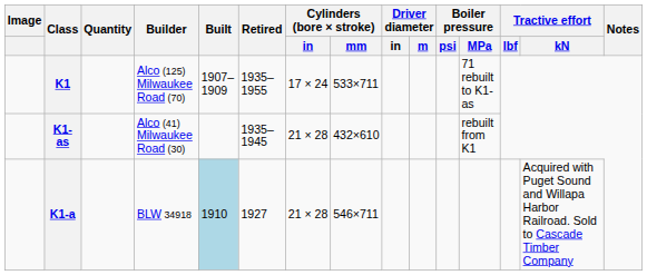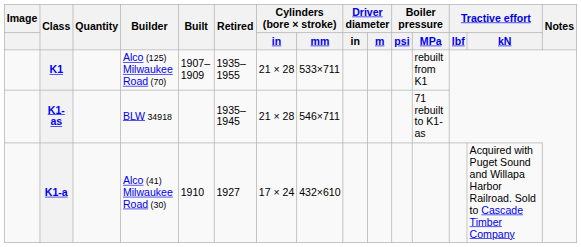K1 | Cylinders (bore × stroke) / in: 17 × 24 -> 21 × 28
K1 | Boiler pressure / MPa: 71 rebuilt to K1-as -> rebuilt from K1
K1-as | Builder: Alco (41) Milwaukee Road (30) -> BLW 34918
K1-as | Cylinders (bore × stroke) / mm: 432×610 -> 546×711
K1-as | Boiler pressure / MPa: rebuilt from K1 -> 71 rebuilt to K1-as
K1-a | Builder: BLW 34918 -> Alco (41) Milwaukee Road (30)
K1-a | Built: lightblue background -> no background
K1-a | Cylinders (bore × stroke) / in: 21 × 28 -> 17 × 24
K1-a | Cylinders (bore × stroke) / mm: 546×711 -> 432×610
